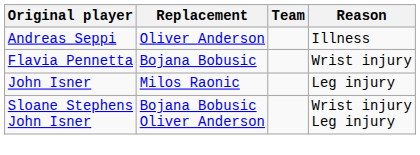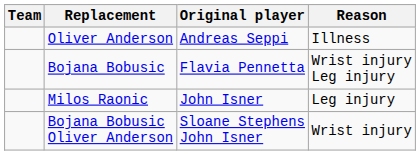columns swapped: Team <-> Original player
Bojana Bobusic | Reason: Wrist injury -> Wrist injury Leg injury
Bojana Bobusic Oliver Anderson | Reason: Wrist injury Leg injury -> Wrist injury
